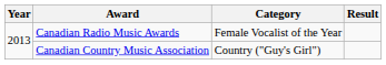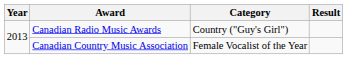Canadian Radio Music Awards | Category: Female Vocalist of the Year -> Country ("Guy's Girl")
Canadian Country Music Association | Category: Country ("Guy's Girl") -> Female Vocalist of the Year
